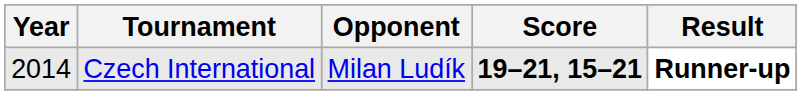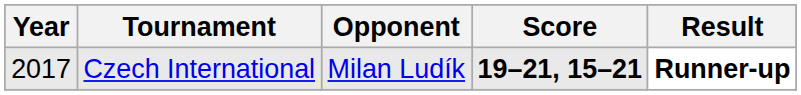Czech International | Year: 2014 -> 2017
